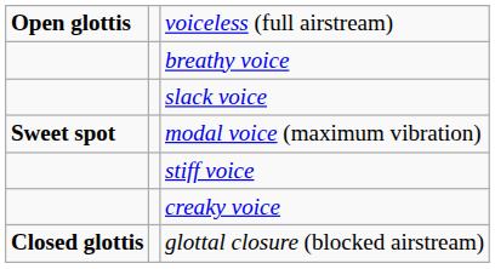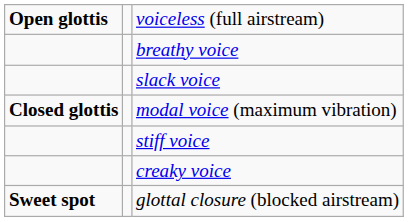modal voice (maximum vibration) | column 1: Sweet spot -> Closed glottis
glottal closure (blocked airstream) | column 1: Closed glottis -> Sweet spot
